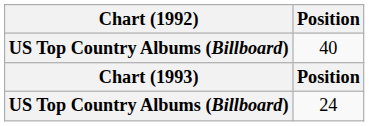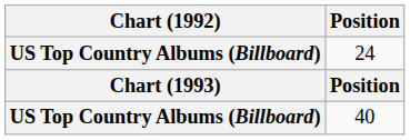rows swapped: 40 <-> 24
